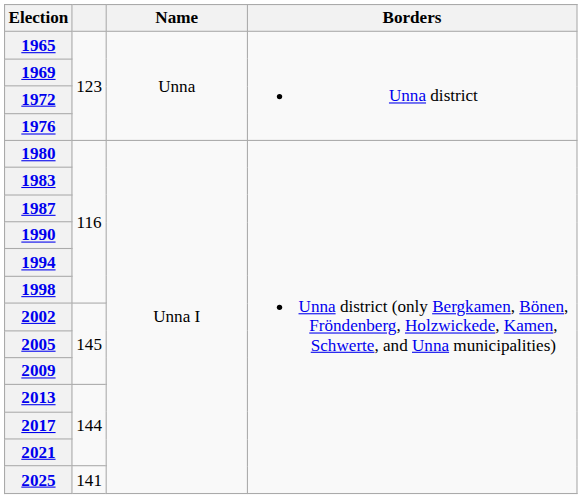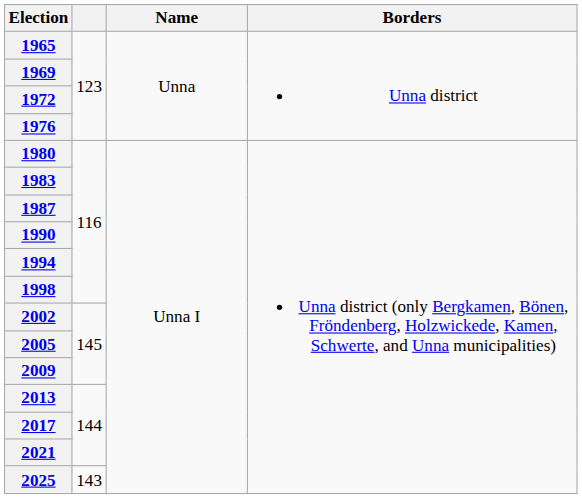2025 | column 2: 141 -> 143
